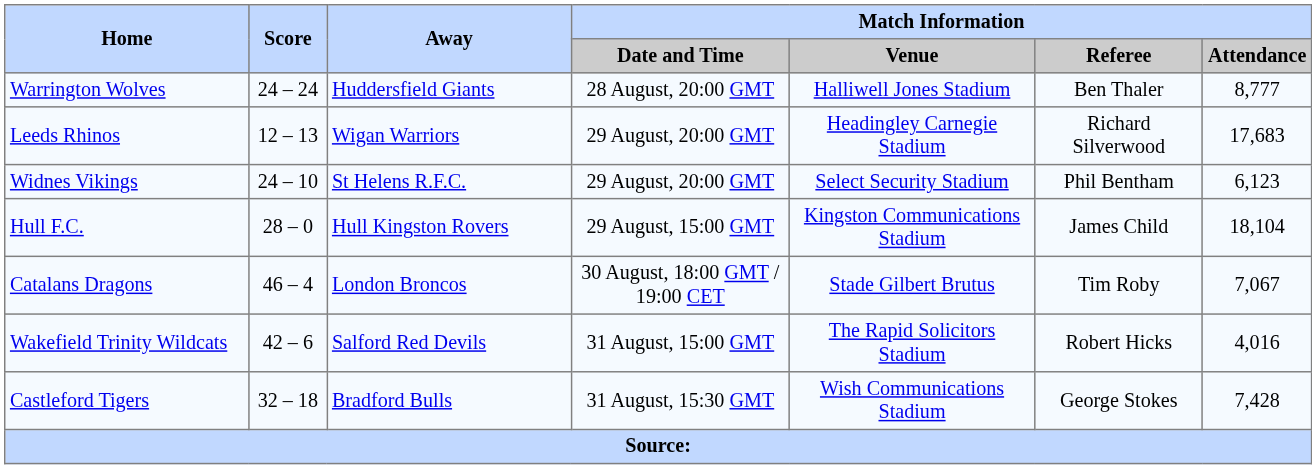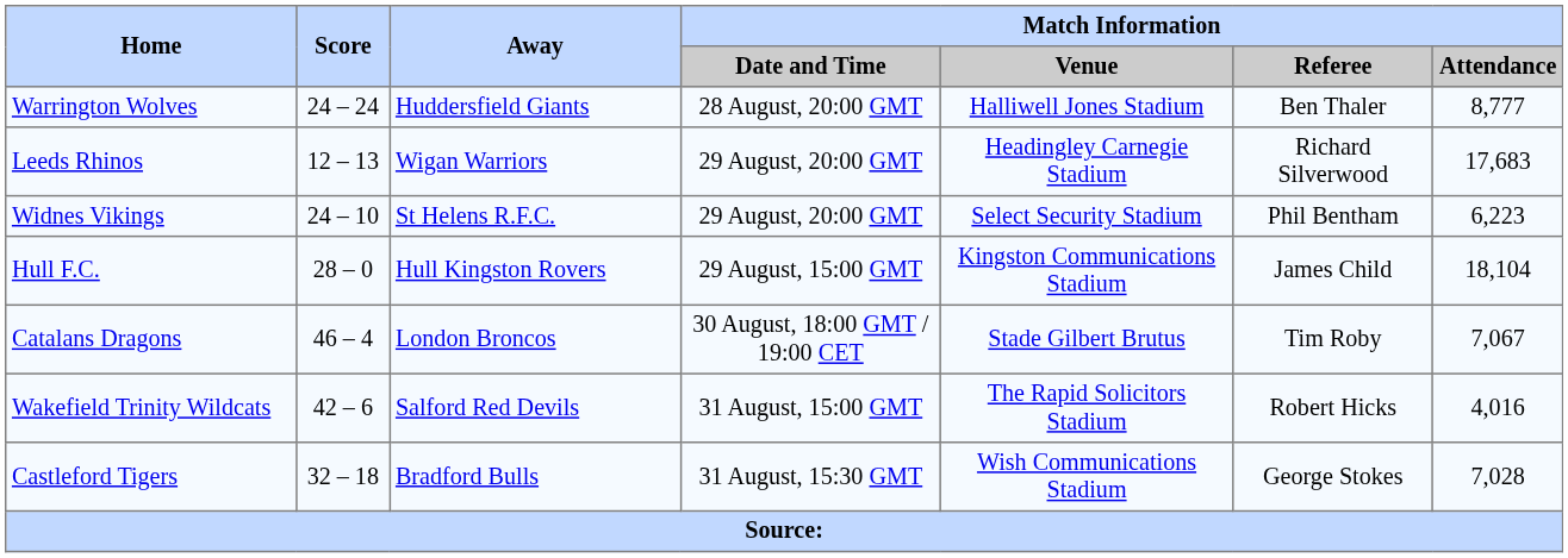Widnes Vikings | Match Information / Attendance: 6,123 -> 6,223
Castleford Tigers | Match Information / Attendance: 7,428 -> 7,028
